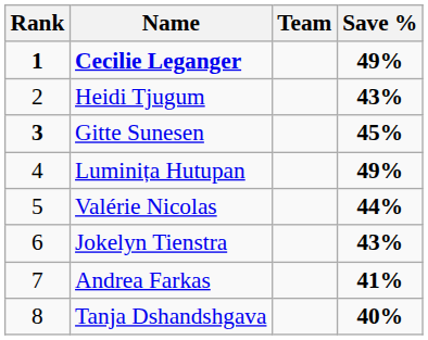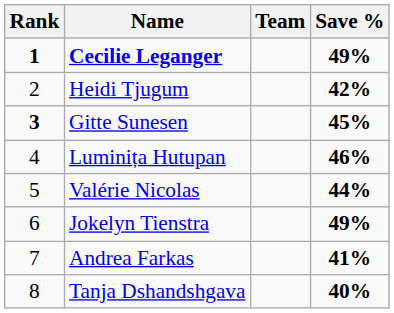Heidi Tjugum | Save %: 43% -> 42%
Luminița Hutupan | Save %: 49% -> 46%
Jokelyn Tienstra | Save %: 43% -> 49%
